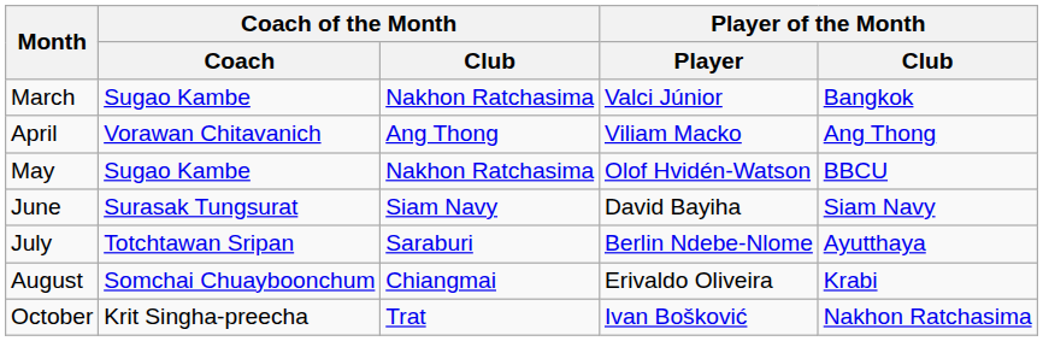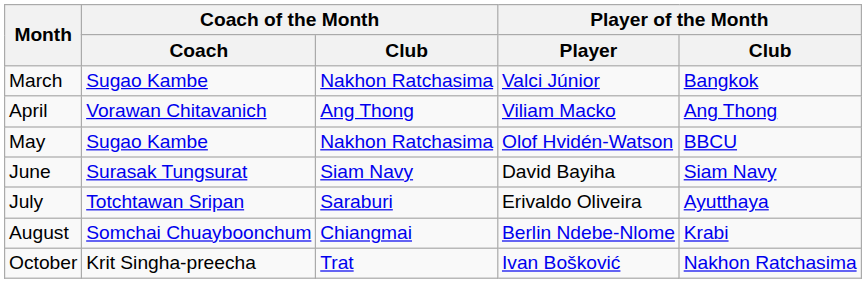July | Player of the Month / Player: Berlin Ndebe-Nlome -> Erivaldo Oliveira
August | Player of the Month / Player: Erivaldo Oliveira -> Berlin Ndebe-Nlome
